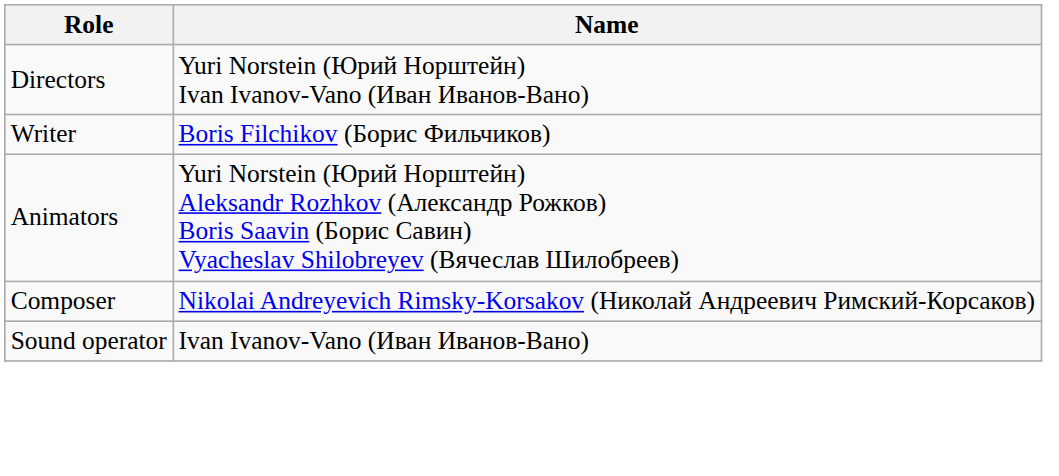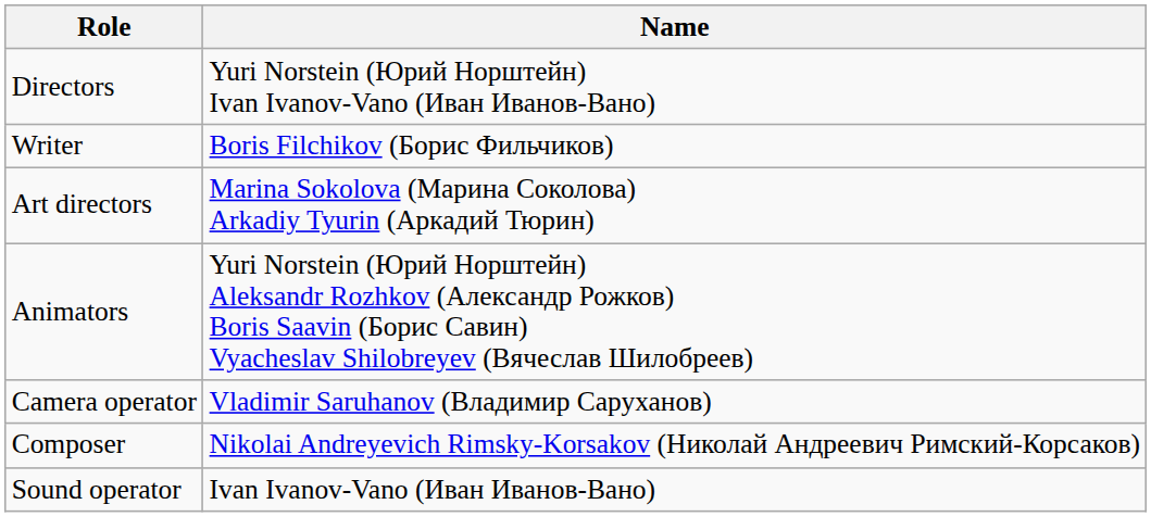+ row: Art directors | Marina Sokolova (Марина Соколова) Arkadiy Tyurin (Аркадий Тюрин)
+ row: Camera operator | Vladimir Saruhanov (Владимир Саруханов)
